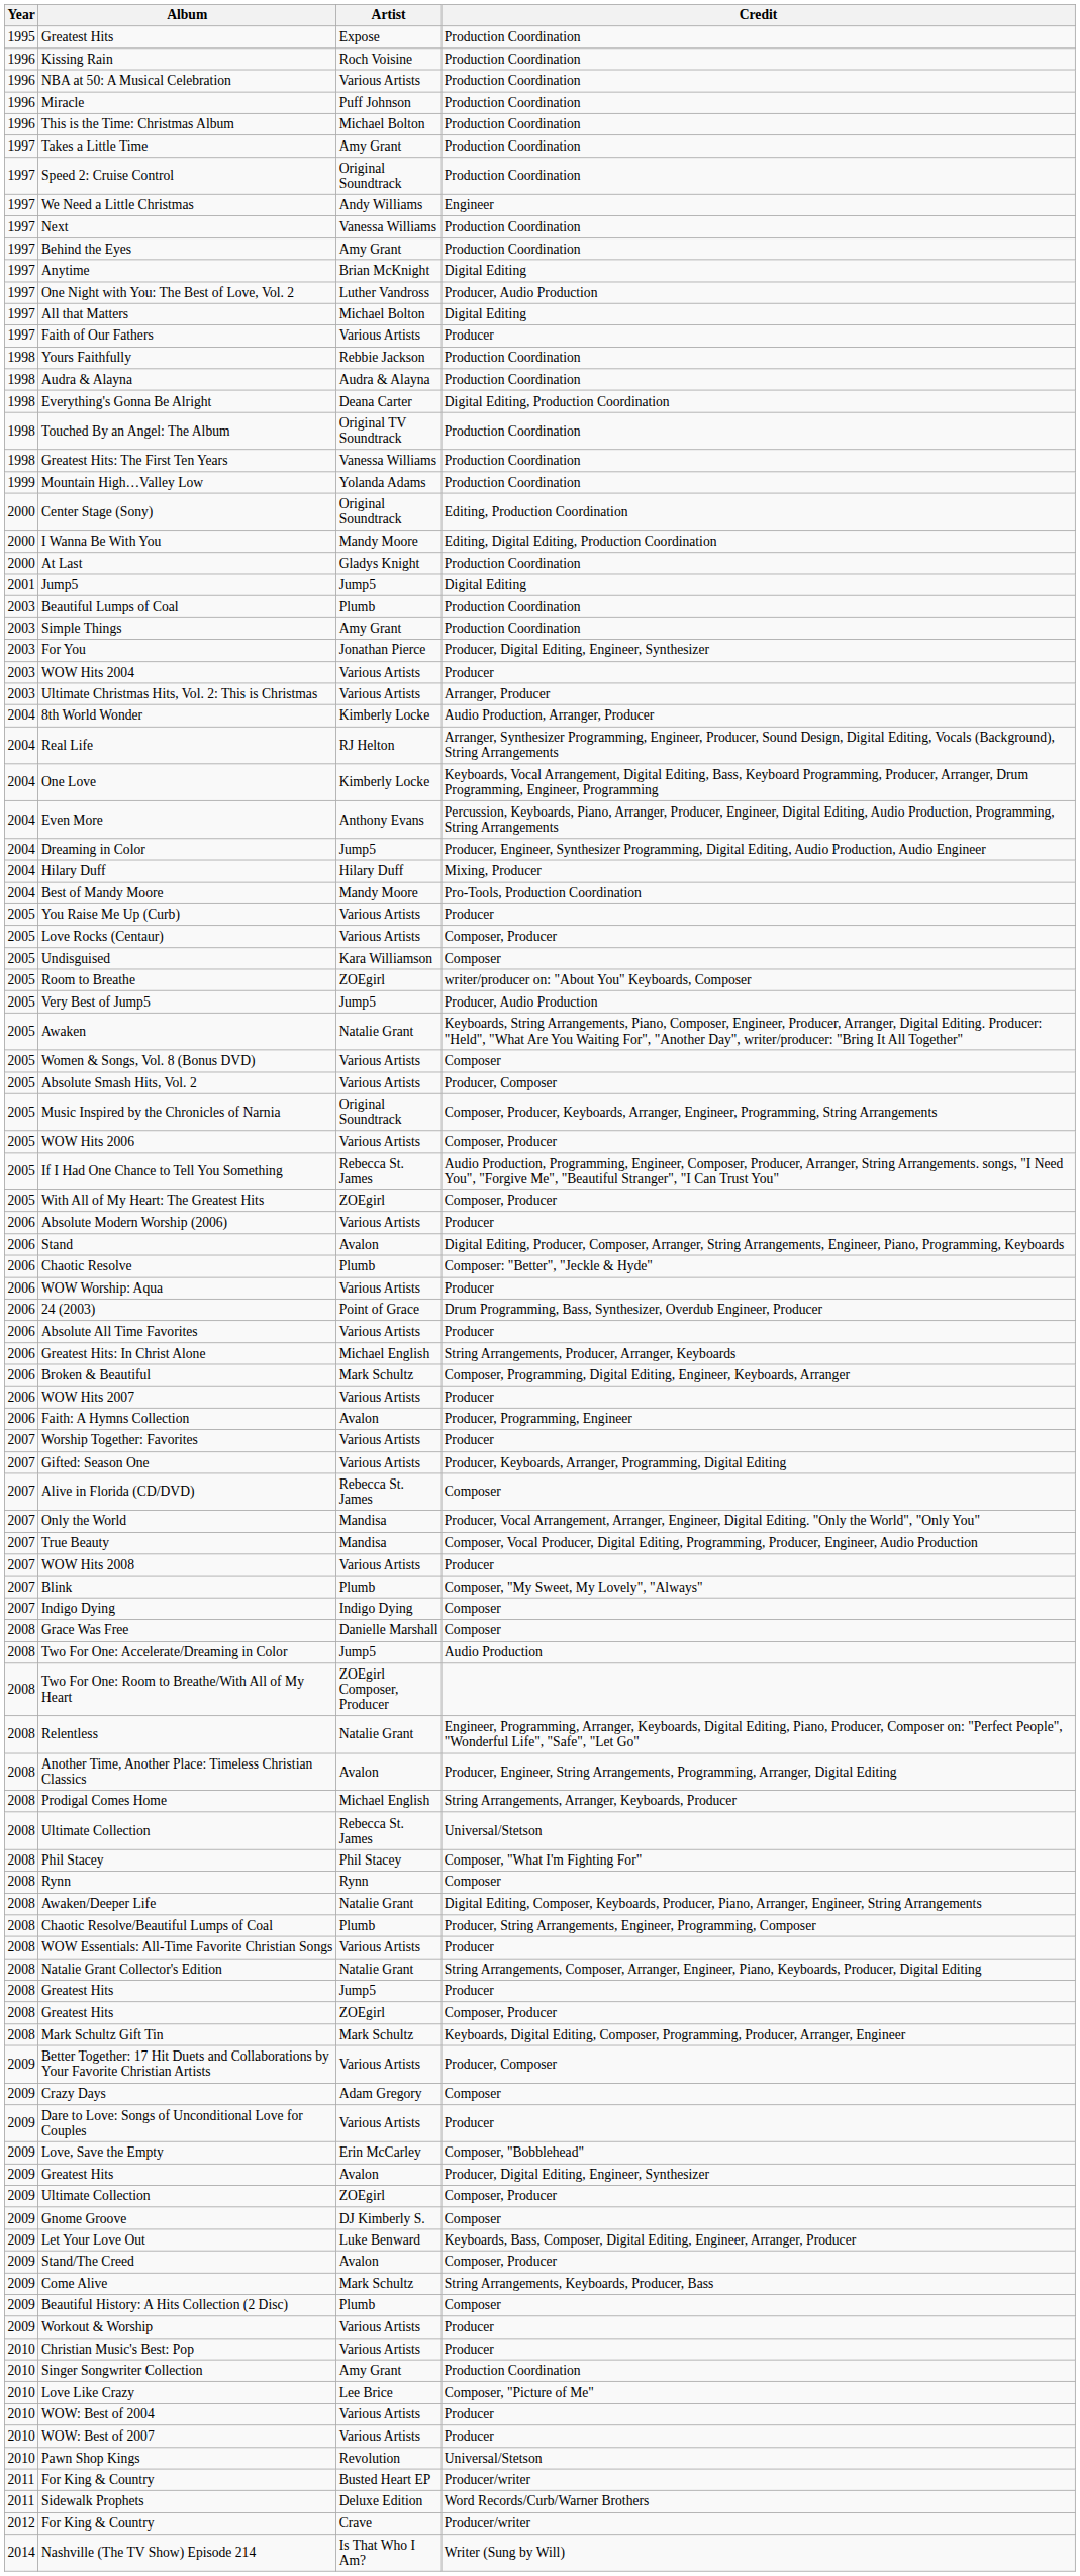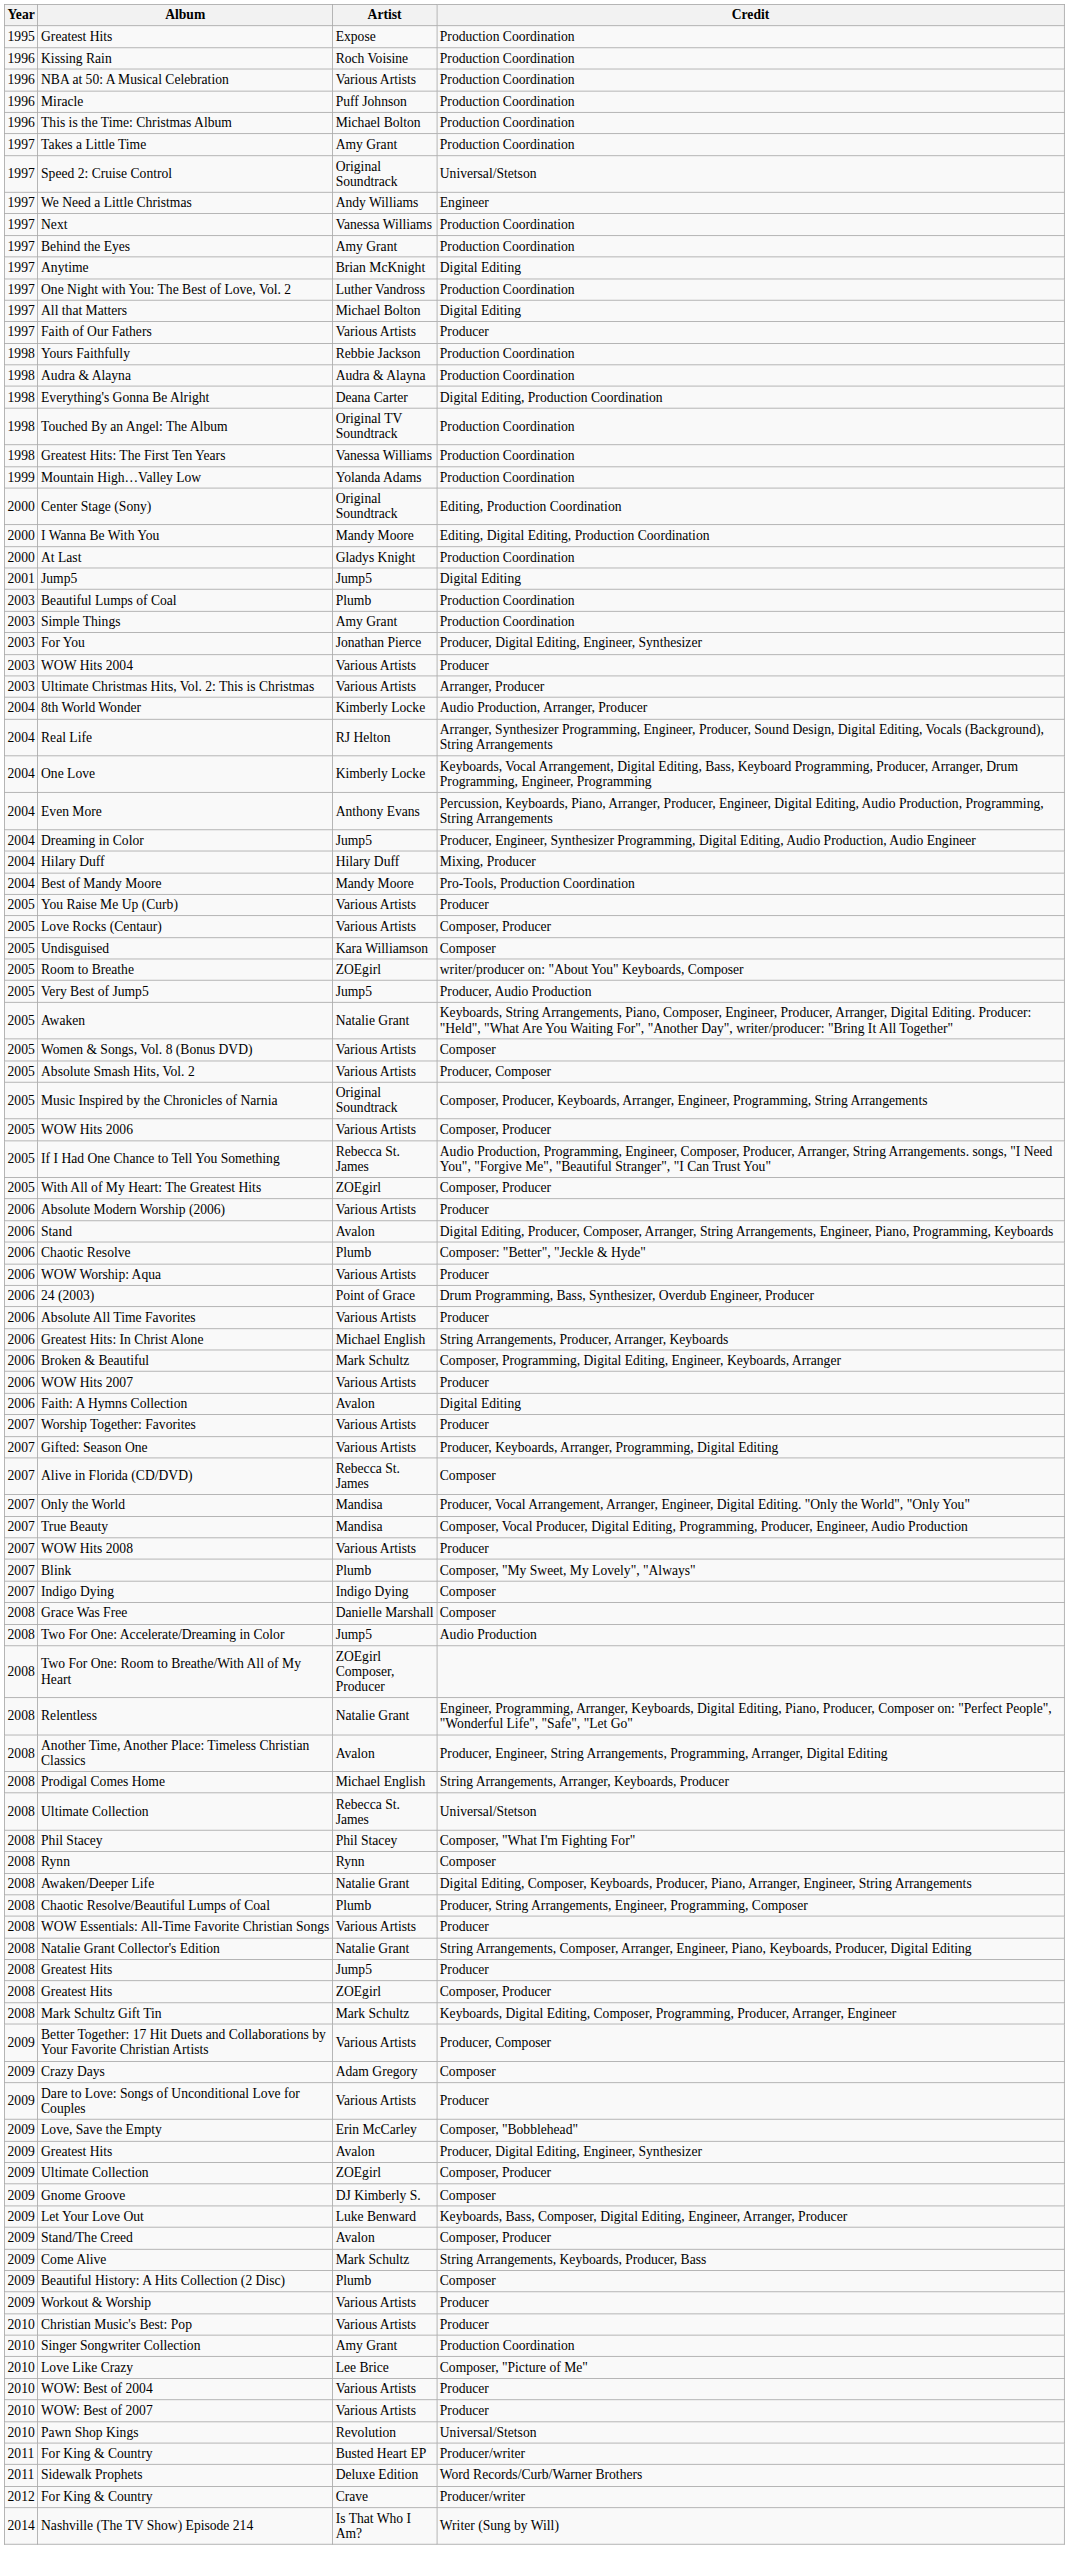Speed 2: Cruise Control | Credit: Production Coordination -> Universal/Stetson
One Night with You: The Best of Love, Vol. 2 | Credit: Producer, Audio Production -> Production Coordination
Faith: A Hymns Collection | Credit: Producer, Programming, Engineer -> Digital Editing
